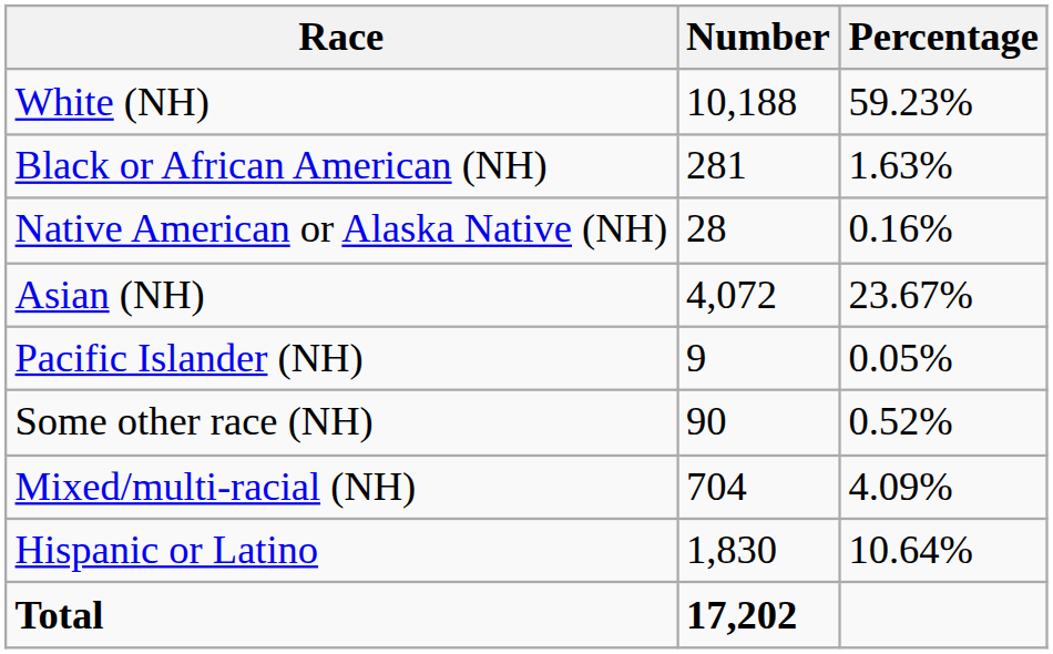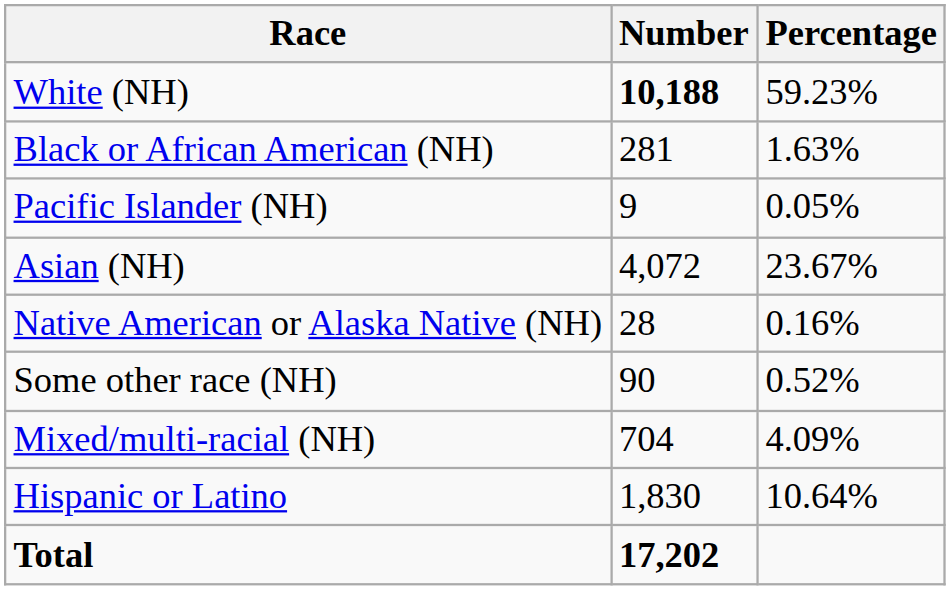White (NH) | Number: normal -> bold
rows swapped: Native American or Alaska Native (NH) <-> Pacific Islander (NH)
